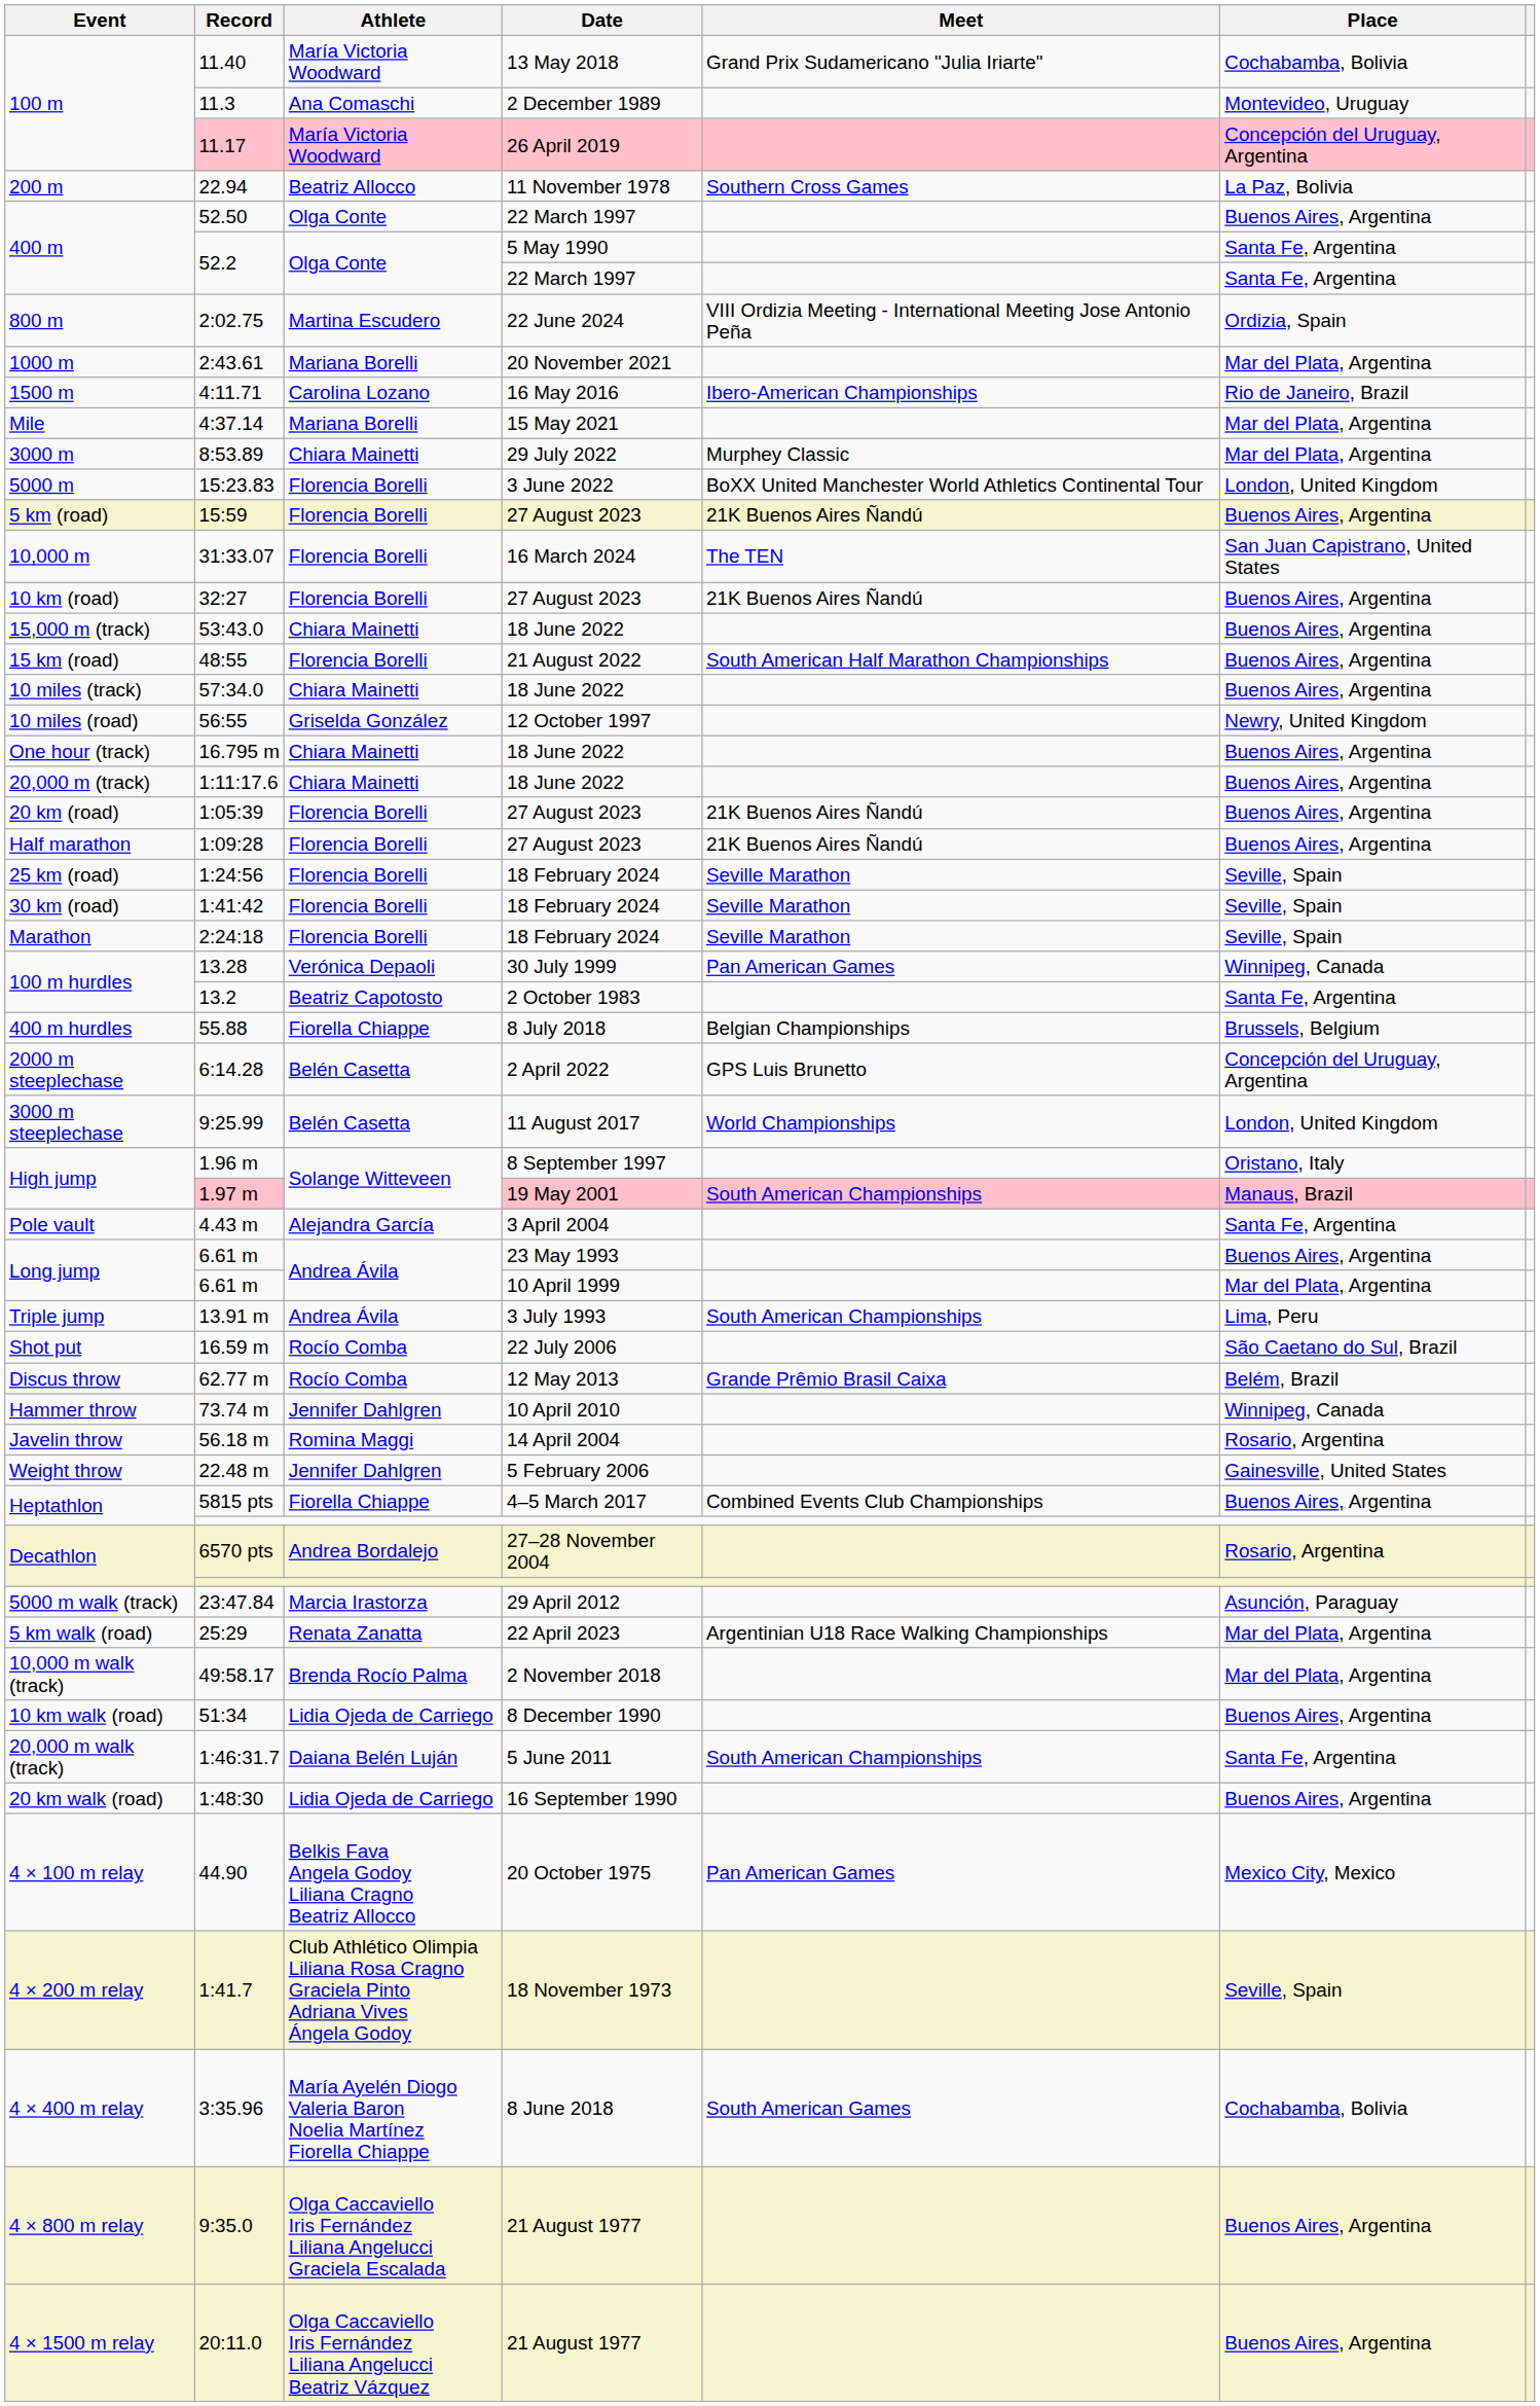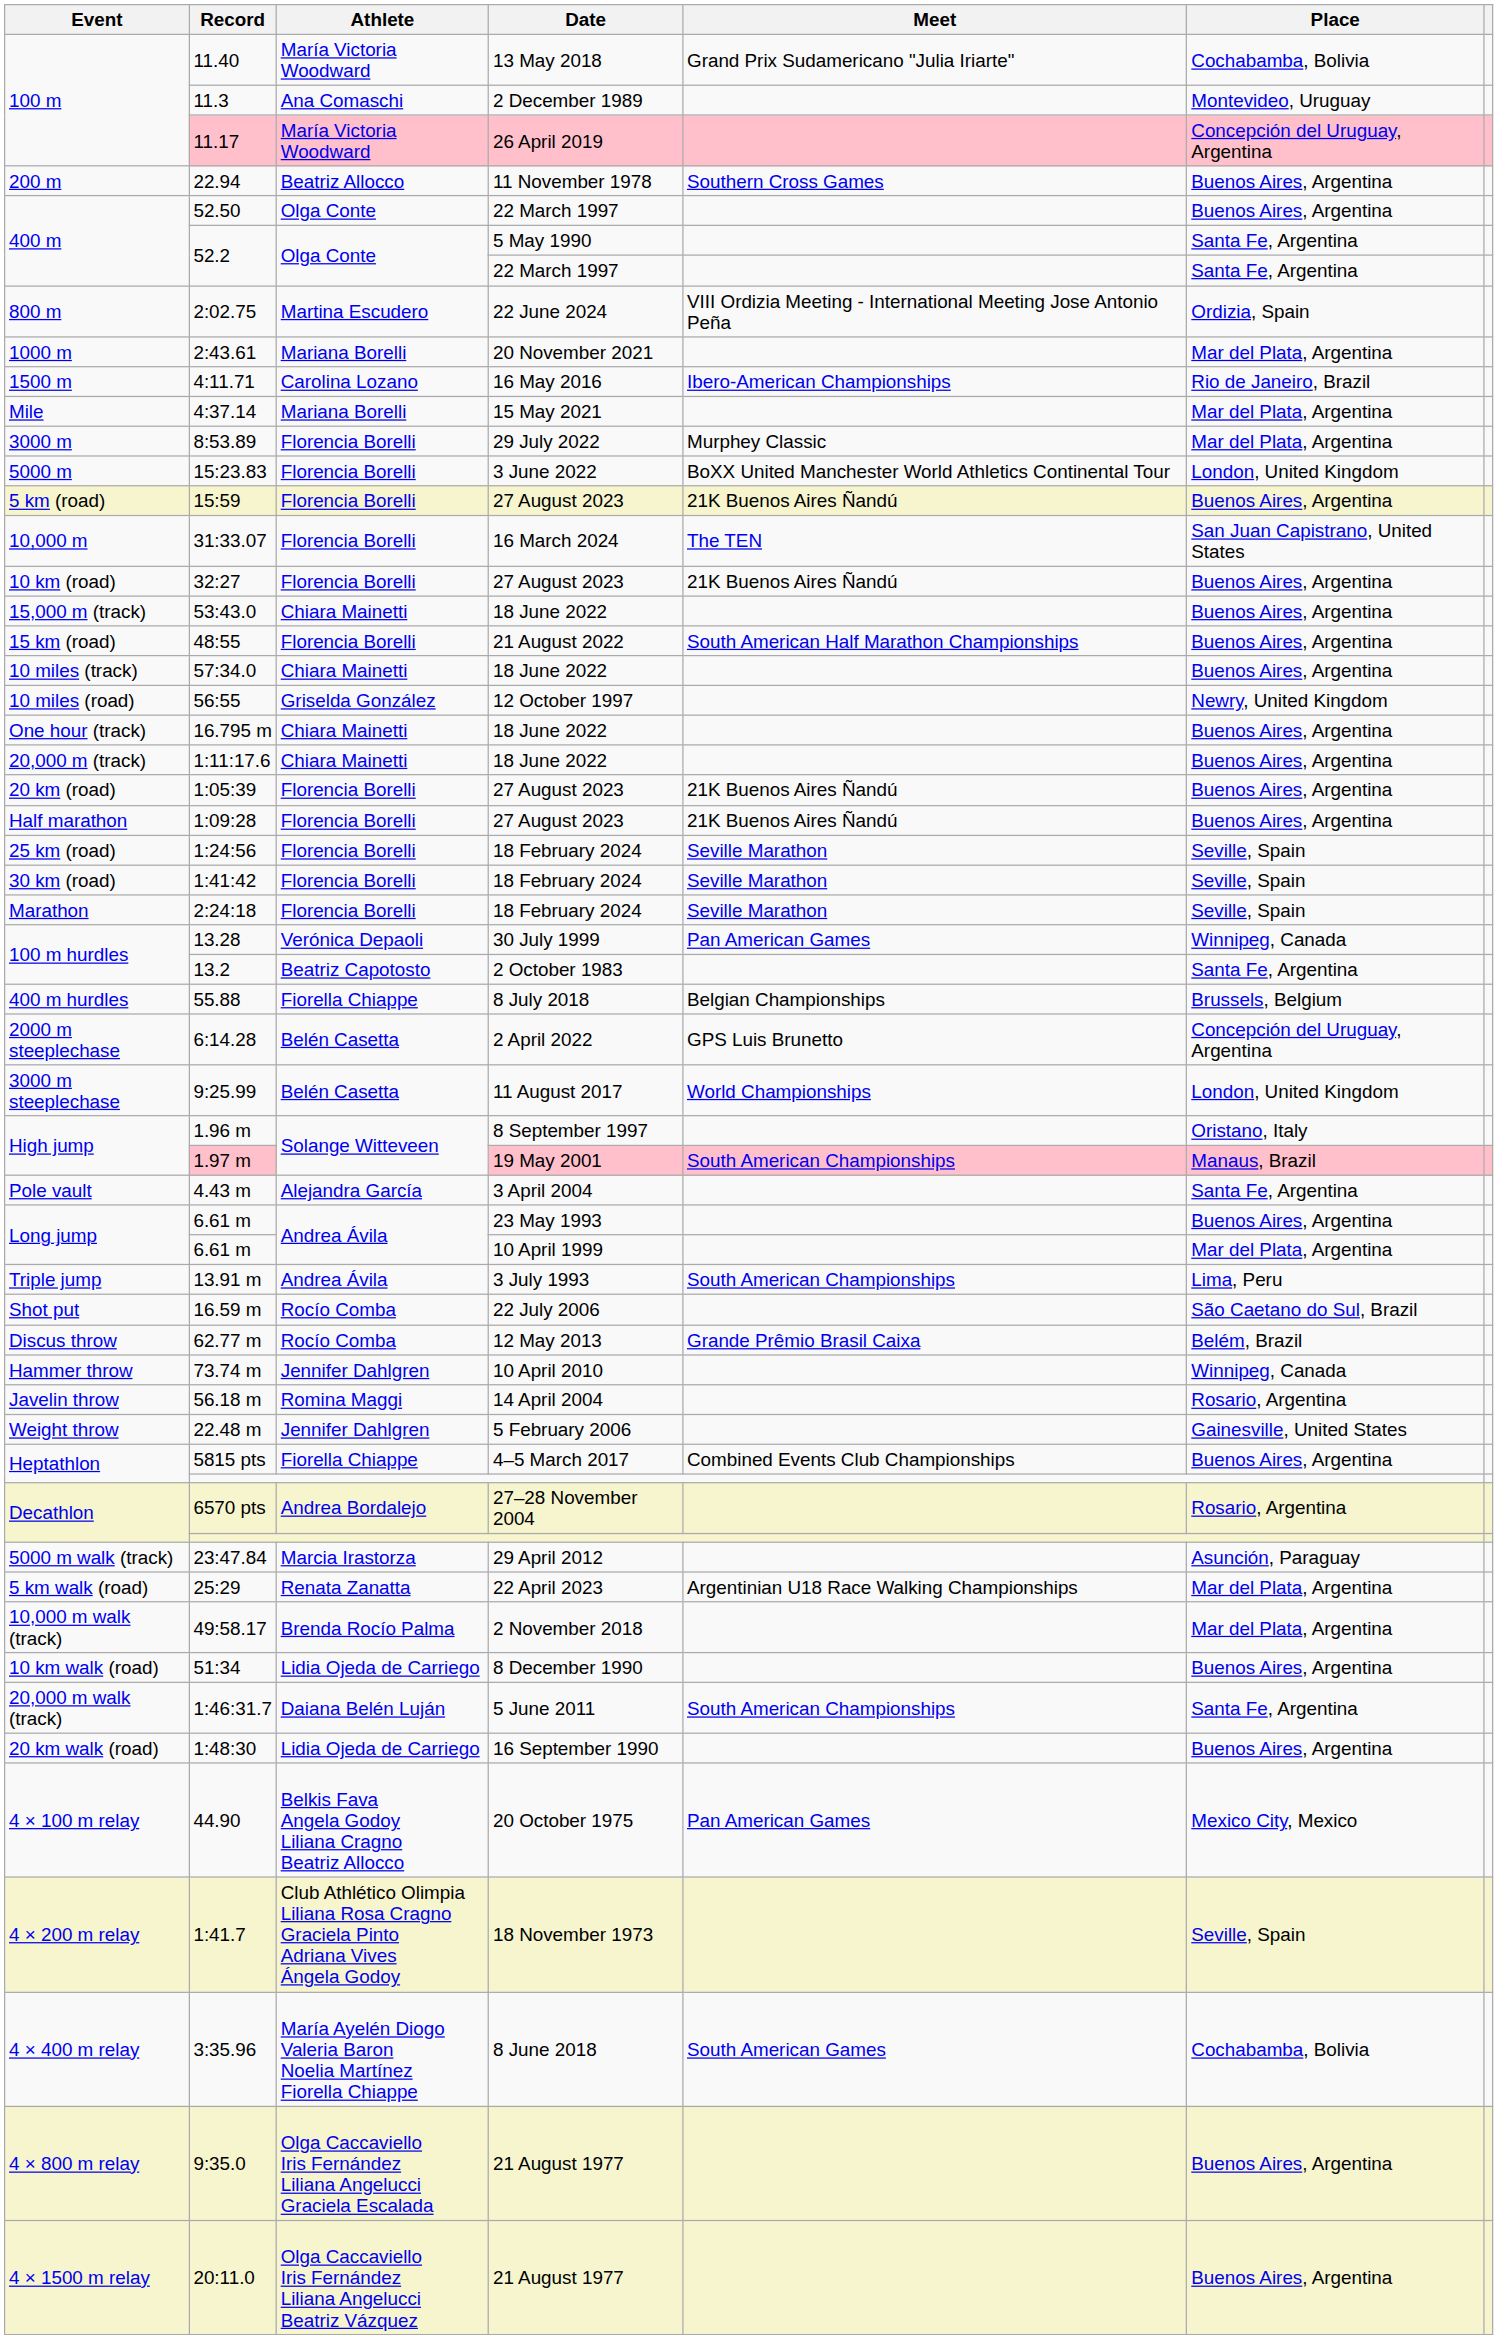22.94 | Place: La Paz, Bolivia -> Buenos Aires, Argentina
8:53.89 | Athlete: Chiara Mainetti -> Florencia Borelli
